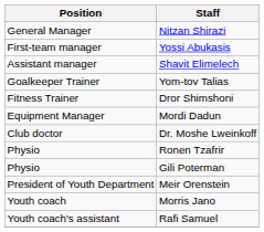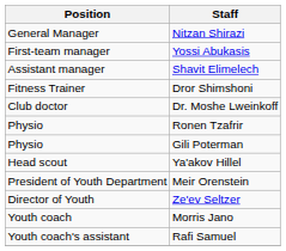- row: Goalkeeper Trainer | Yom-tov Talias
- row: Equipment Manager | Mordi Dadun
+ row: Head scout | Ya'akov Hillel
+ row: Director of Youth | Ze'ev Seltzer
